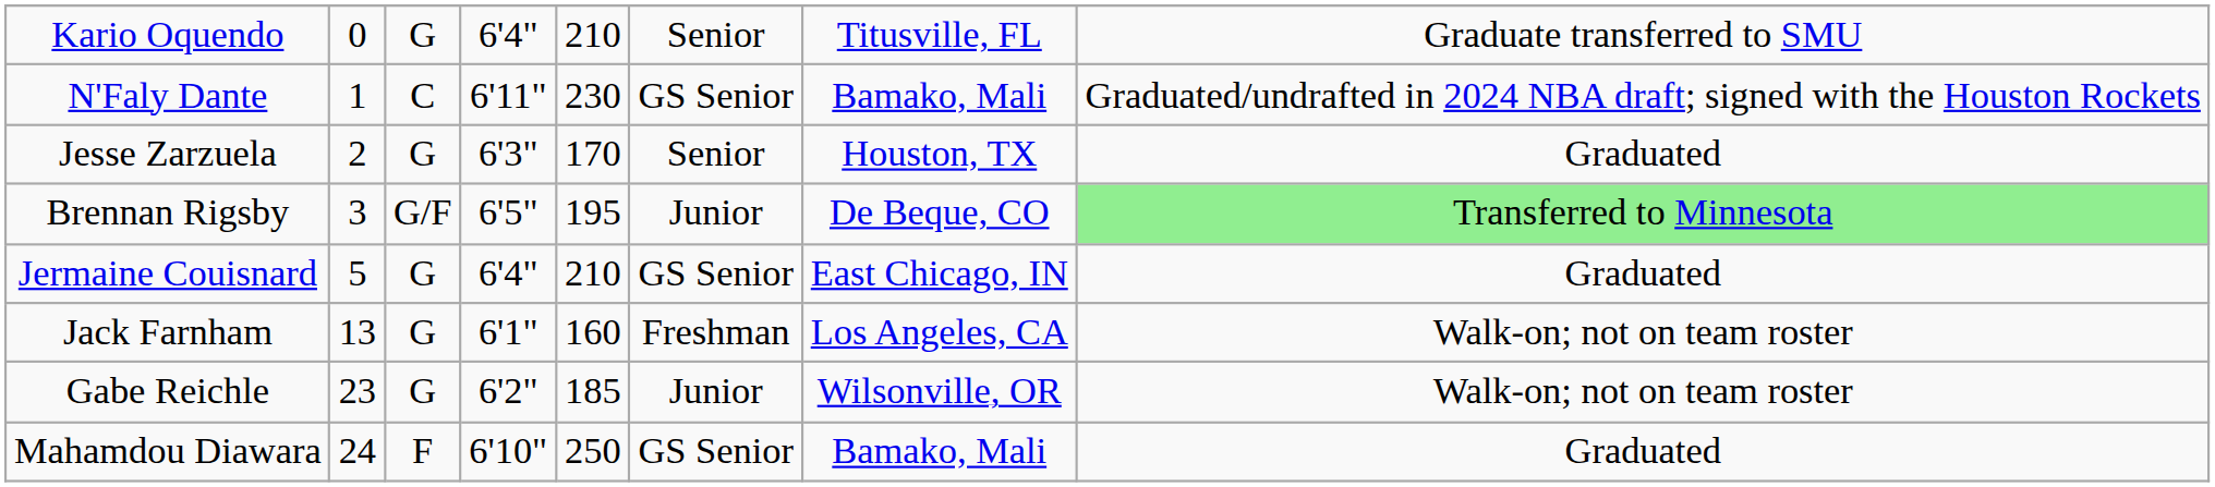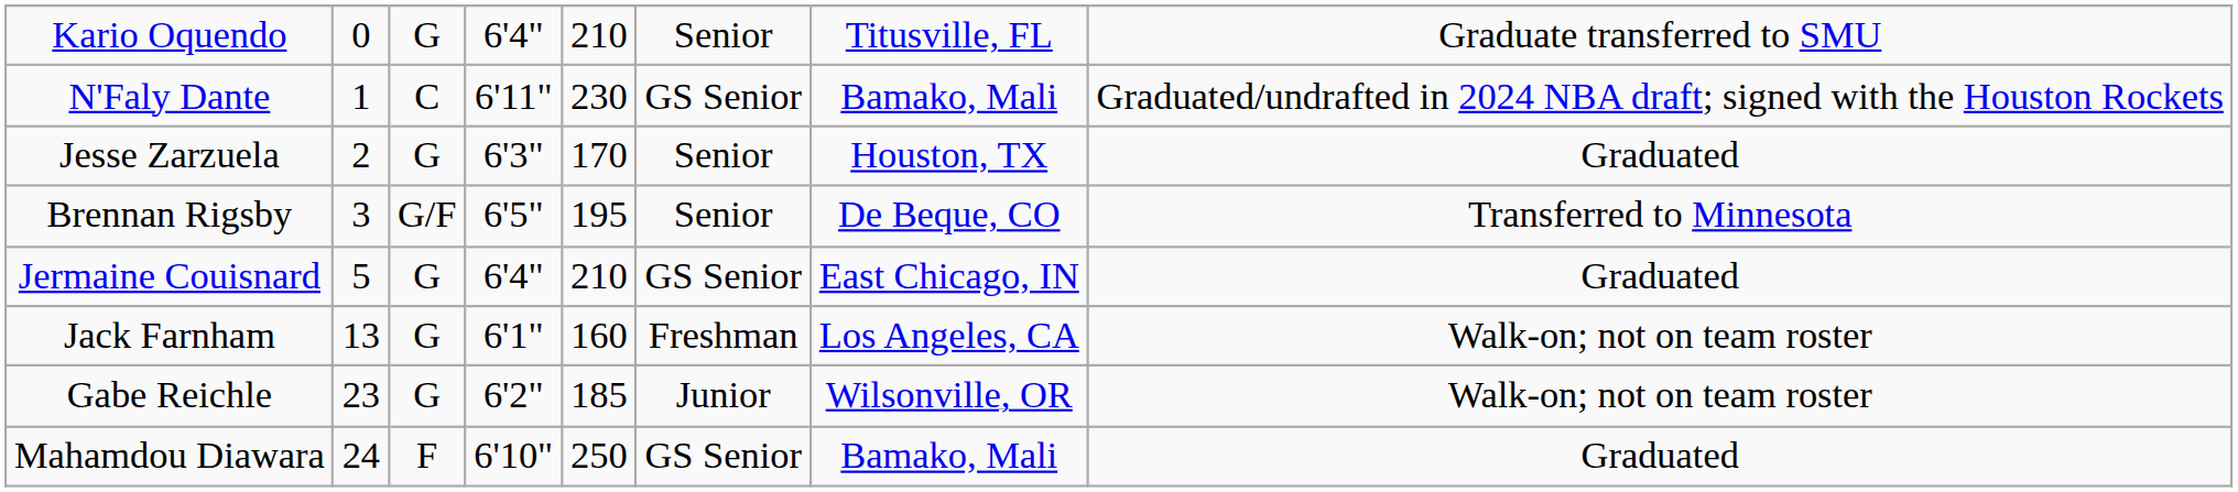Brennan Rigsby | column 6: Junior -> Senior
Brennan Rigsby | column 8: lightgreen background -> no background
